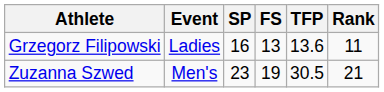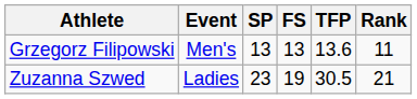Grzegorz Filipowski | Event: Ladies -> Men's
Grzegorz Filipowski | SP: 16 -> 13
Zuzanna Szwed | Event: Men's -> Ladies
